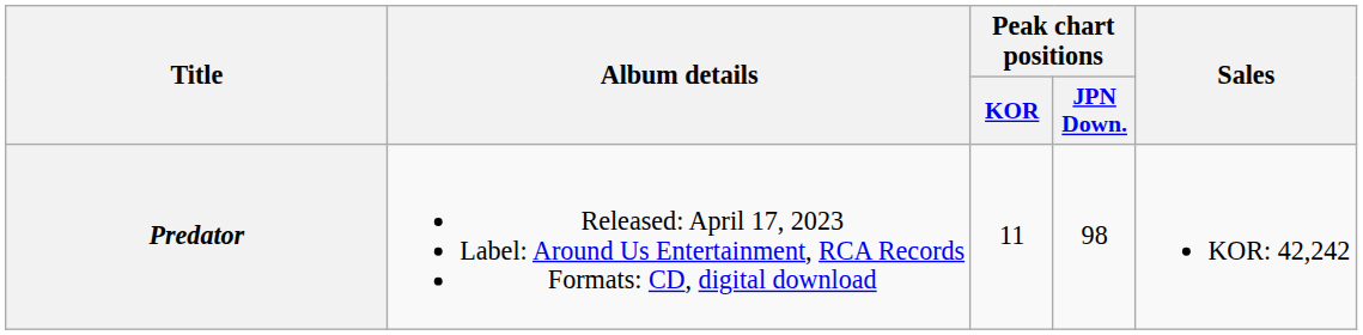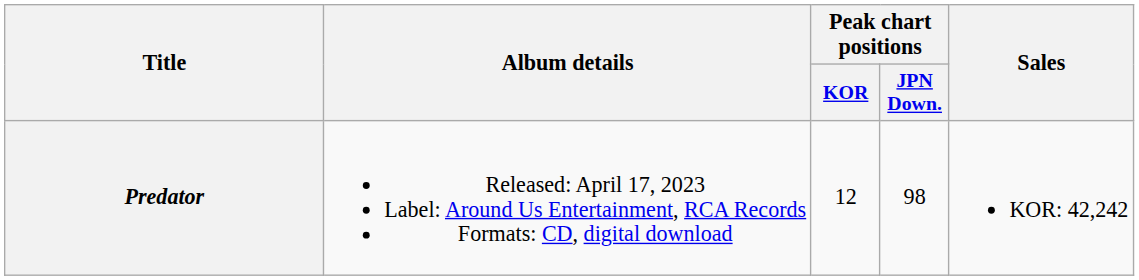Predator | Peak chart positions / KOR: 11 -> 12
